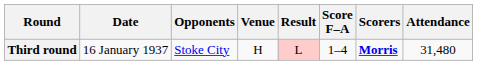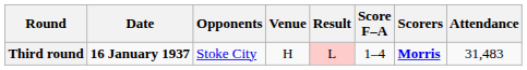Third round | Date: normal -> bold
Third round | Attendance: 31,480 -> 31,483
